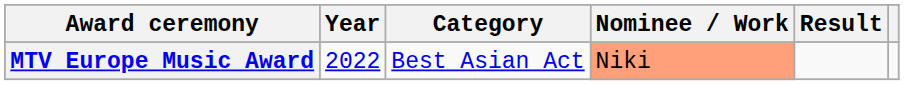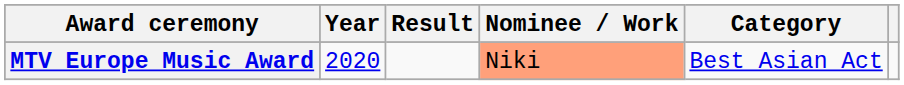columns swapped: Category <-> Result
MTV Europe Music Award | Year: 2022 -> 2020
